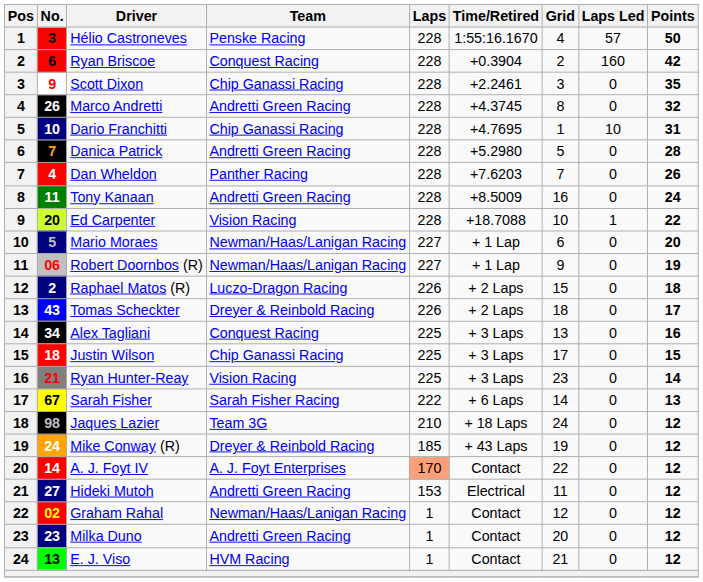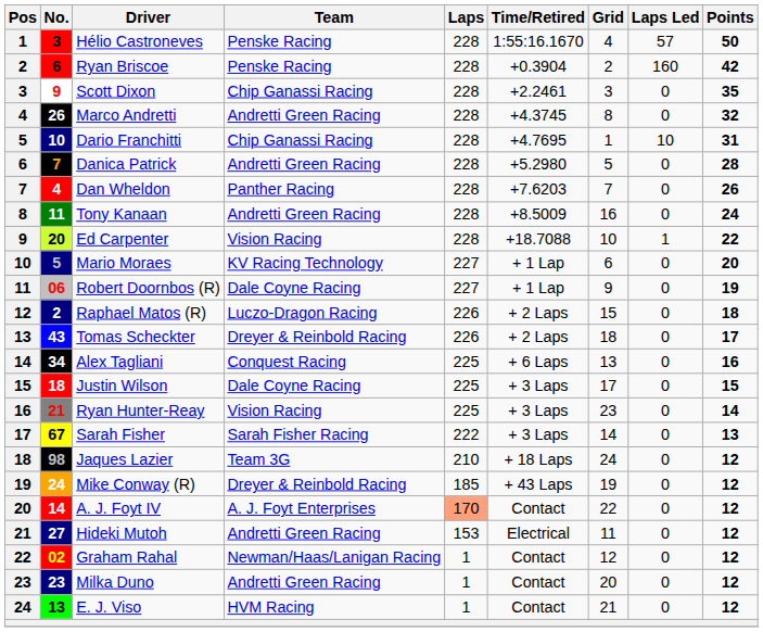Ryan Briscoe | Team: Conquest Racing -> Penske Racing
Mario Moraes | Team: Newman/Haas/Lanigan Racing -> KV Racing Technology
Robert Doornbos (R) | Team: Newman/Haas/Lanigan Racing -> Dale Coyne Racing
Alex Tagliani | Time/Retired: + 3 Laps -> + 6 Laps
Justin Wilson | Team: Chip Ganassi Racing -> Dale Coyne Racing
Sarah Fisher | Time/Retired: + 6 Laps -> + 3 Laps
